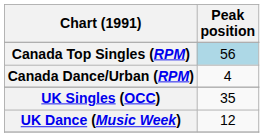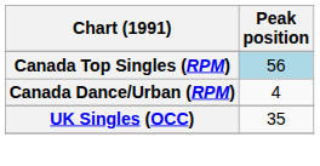- row: UK Dance (Music Week) | 12
